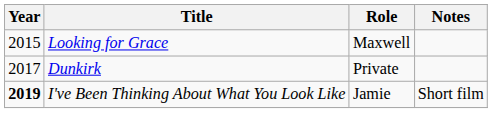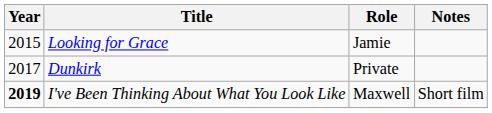Looking for Grace | Role: Maxwell -> Jamie
I've Been Thinking About What You Look Like | Role: Jamie -> Maxwell
